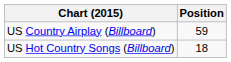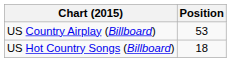US Country Airplay (Billboard) | Position: 59 -> 53
